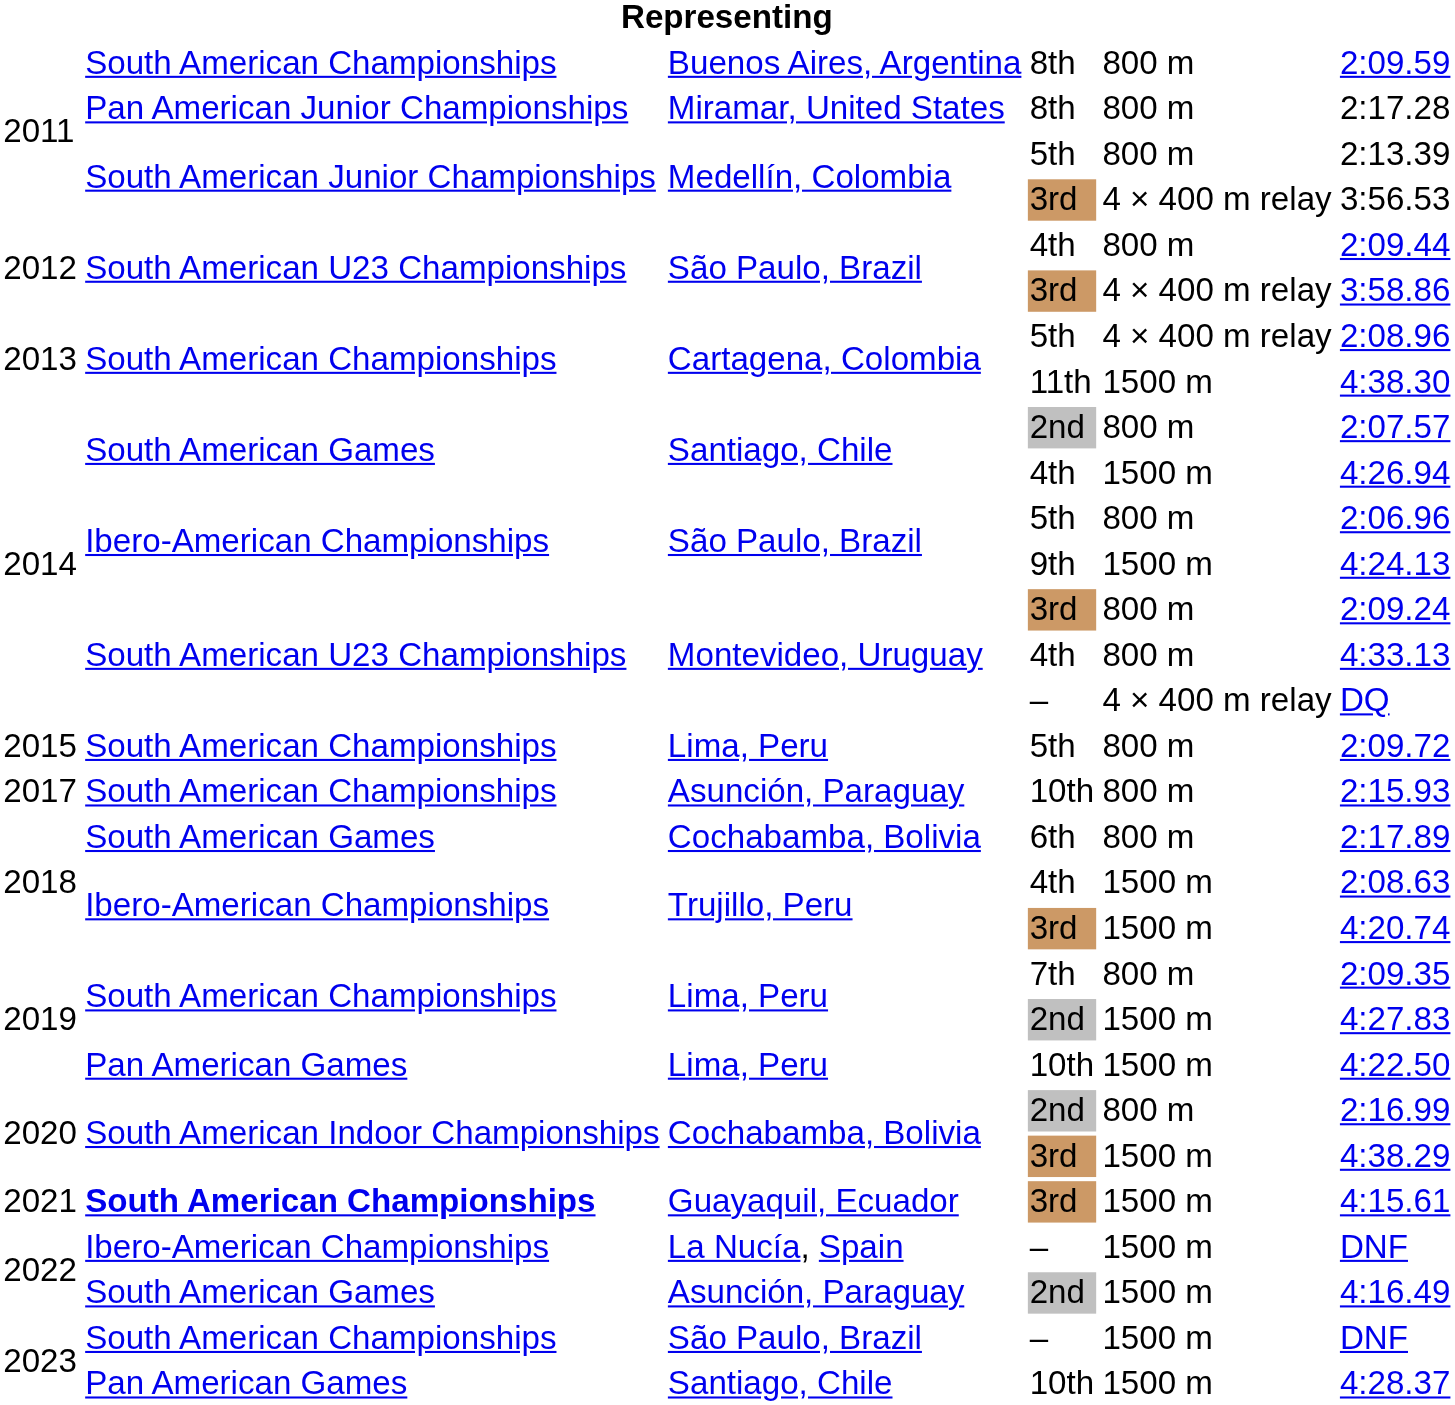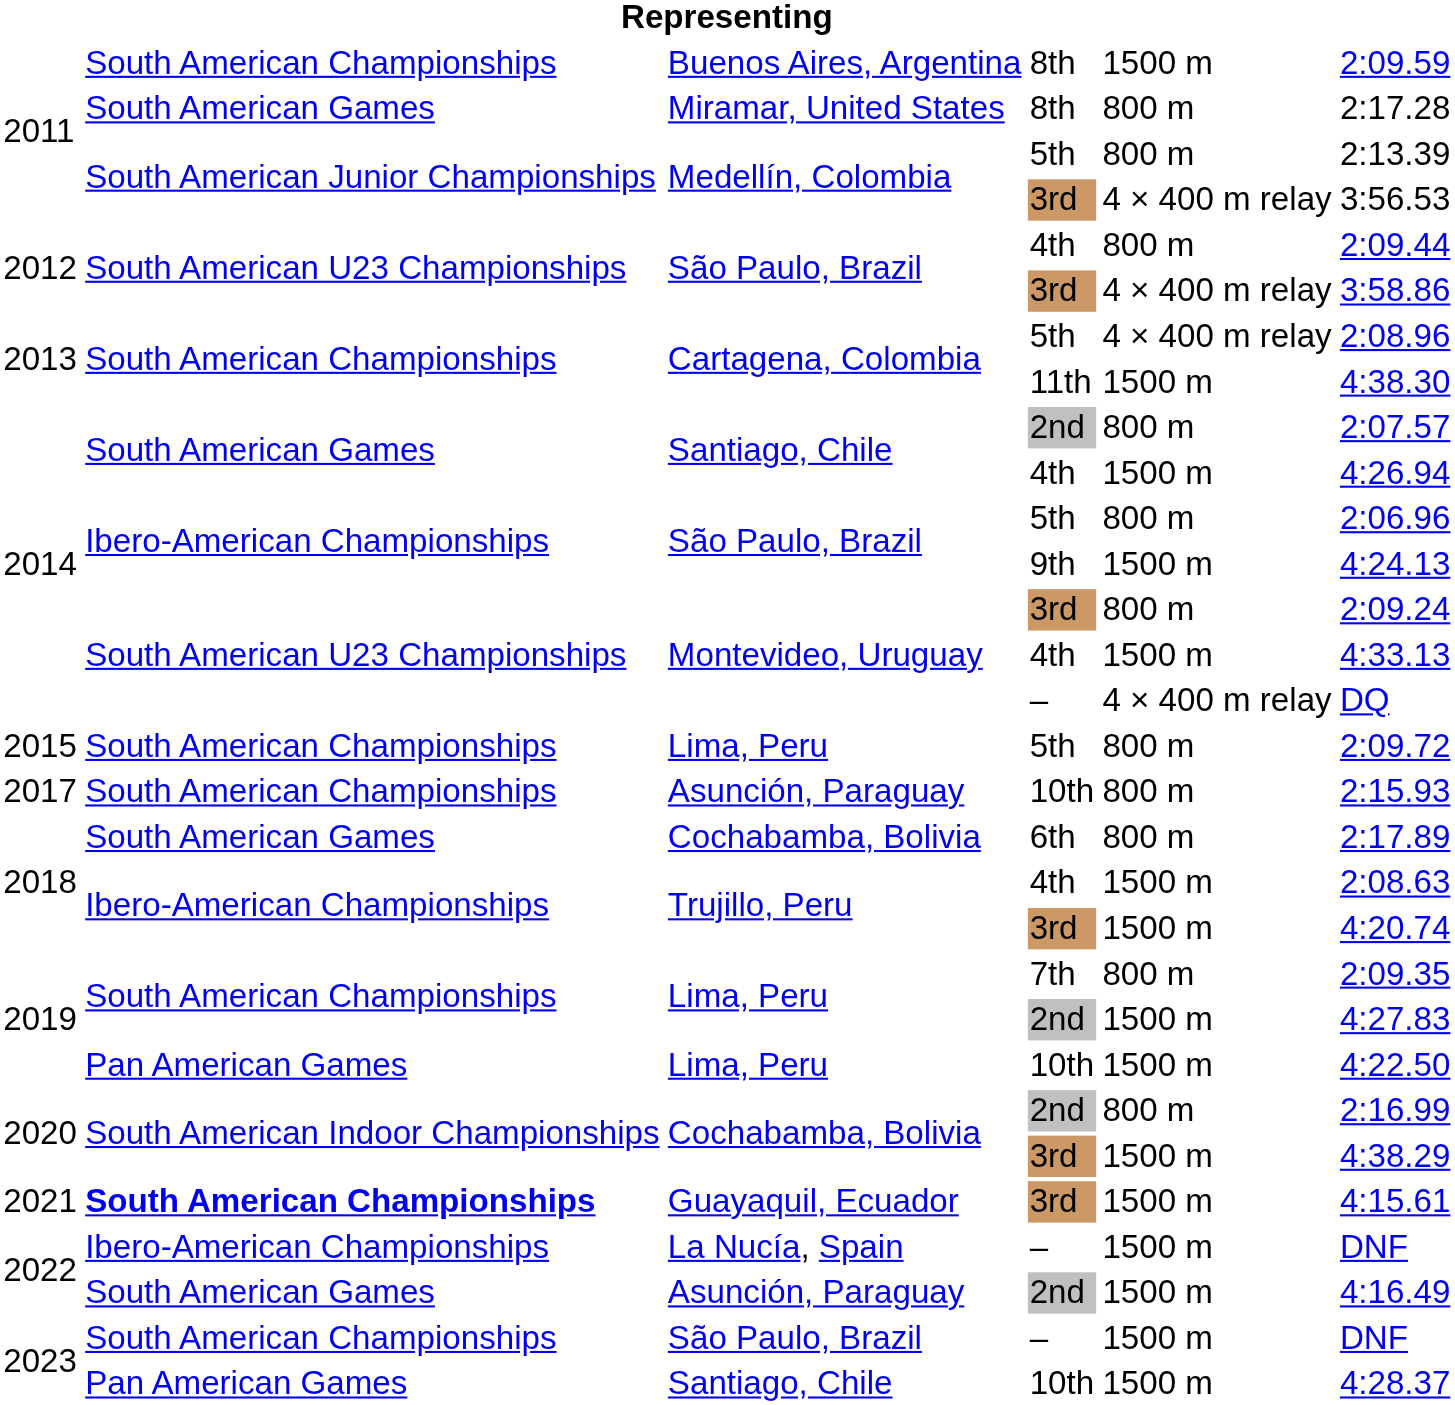Buenos Aires, Argentina | column 5: 800 m -> 1500 m
Miramar, United States | column 2: Pan American Junior Championships -> South American Games
Montevideo, Uruguay / 4th | column 5: 800 m -> 1500 m
